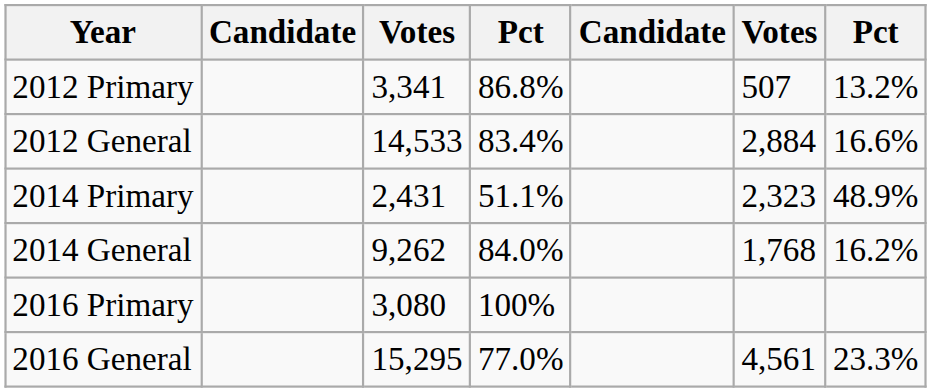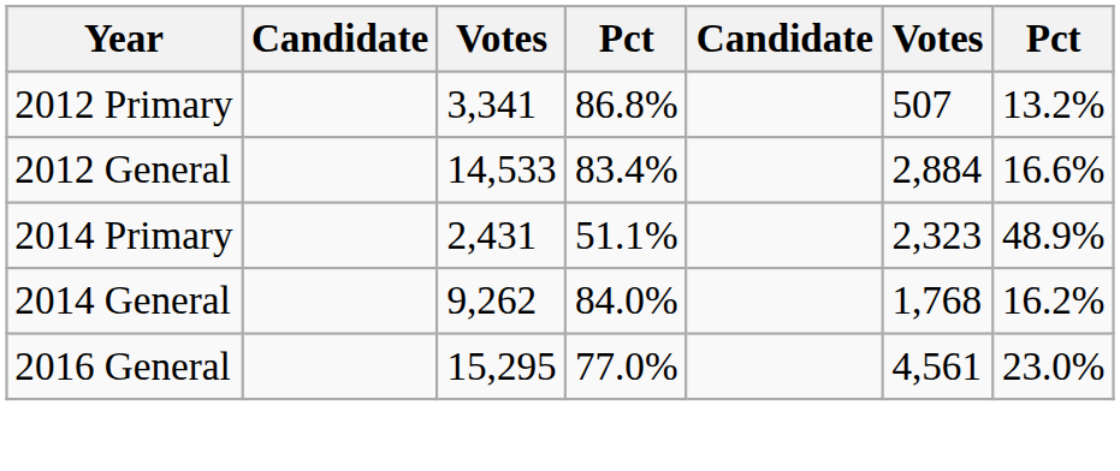- row: 2016 Primary | 3,080 | 100%
2016 General | column 7: 23.3% -> 23.0%
